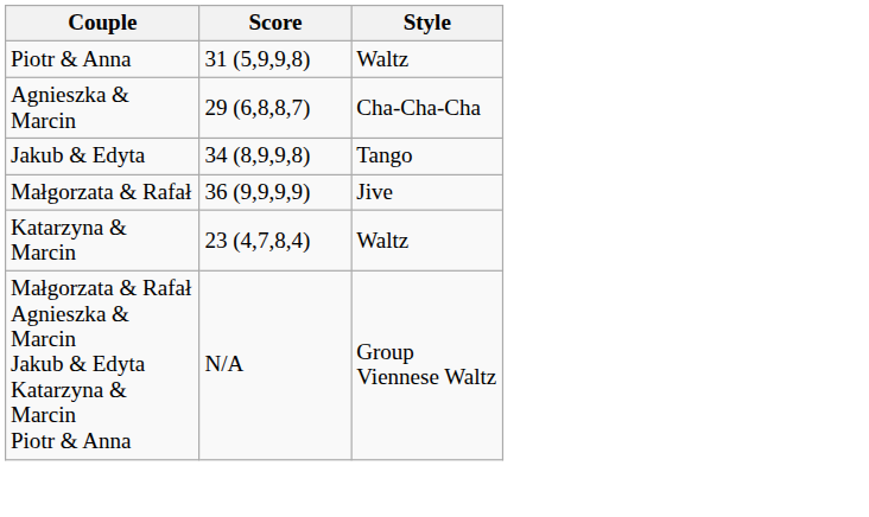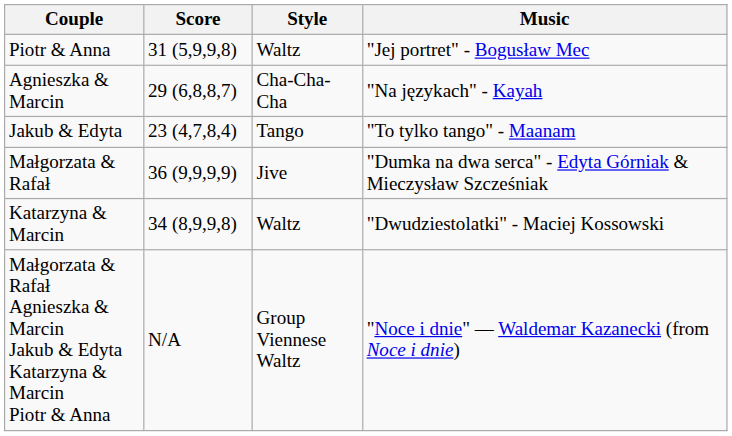+ column: Music | "Jej portret" - Bogusław Mec | "Na językach" - Kayah | "To tylko tango" - Maanam | "Dumka na dwa serca" - Edyta Górniak & Mieczysław Szcześniak | "Dwudziestolatki" - Maciej Kossowski | "Noce i dnie" — Waldemar Kazanecki (from Noce i dnie)
Jakub & Edyta | Score: 34 (8,9,9,8) -> 23 (4,7,8,4)
Katarzyna & Marcin | Score: 23 (4,7,8,4) -> 34 (8,9,9,8)
